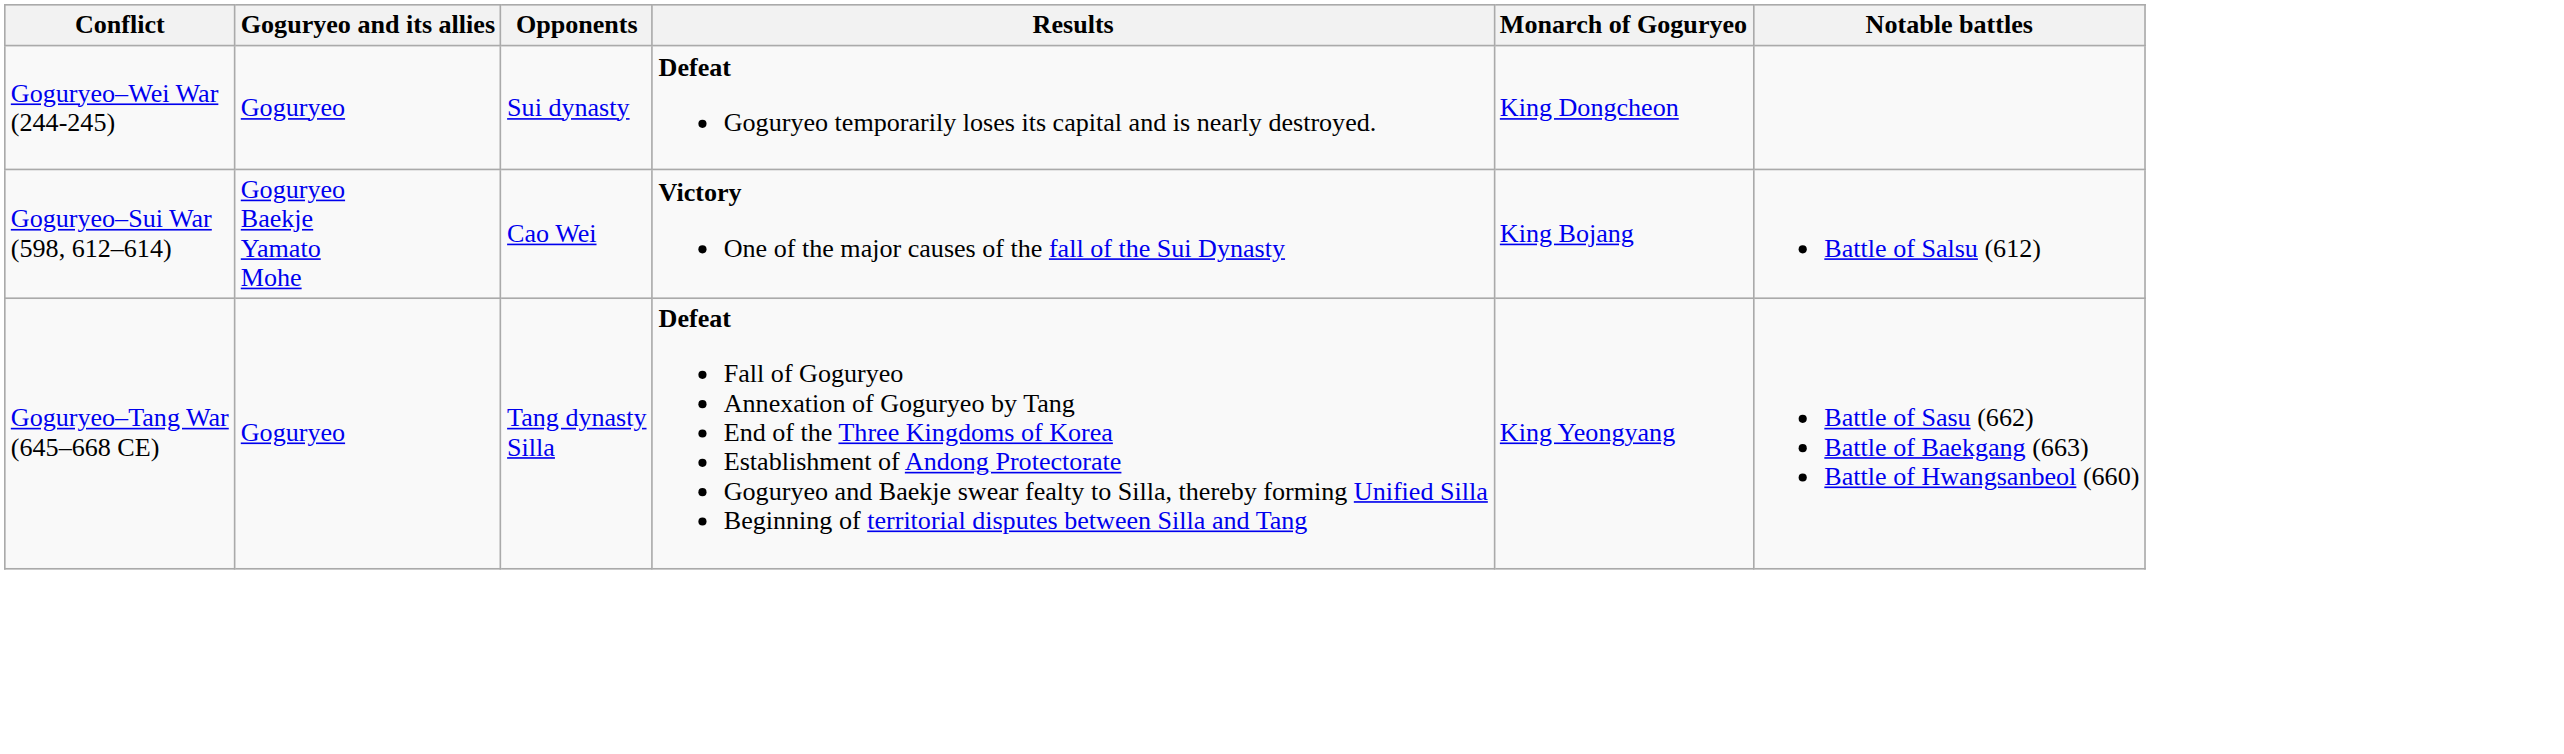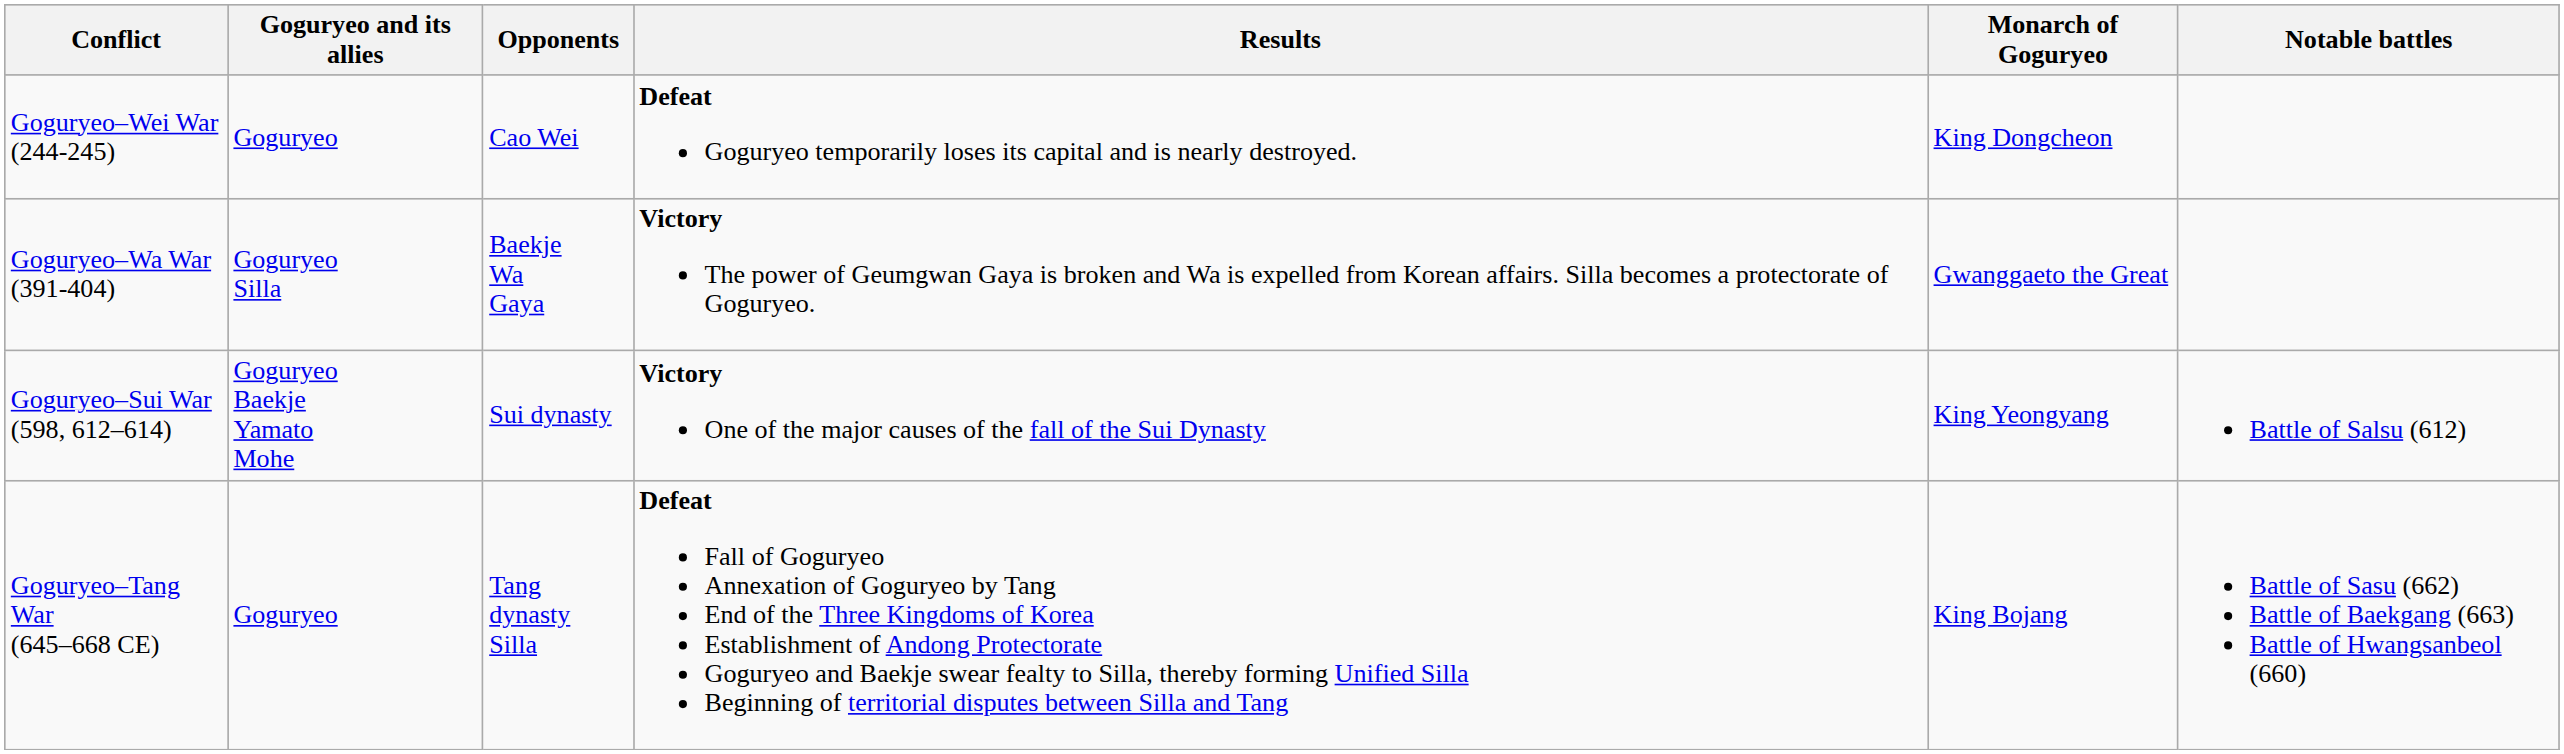Goguryeo–Wei War (244-245) | Opponents: Sui dynasty -> Cao Wei
+ row: Goguryeo–Wa War (391-404) | Goguryeo Silla | Baekje Wa Gaya | Victory The power of Geumgwan Gaya is broken and Wa is expelled from Korean affairs. Silla becomes a protectorate of Goguryeo. | Gwanggaeto the Great
Goguryeo–Sui War (598, 612–614) | Opponents: Cao Wei -> Sui dynasty
Goguryeo–Sui War (598, 612–614) | Monarch of Goguryeo: King Bojang -> King Yeongyang
Goguryeo–Tang War (645–668 CE) | Monarch of Goguryeo: King Yeongyang -> King Bojang
